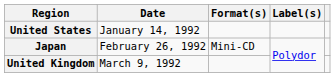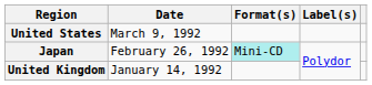United States | Date: January 14, 1992 -> March 9, 1992
Japan | Format(s): no background -> paleturquoise background
United Kingdom | Date: March 9, 1992 -> January 14, 1992
